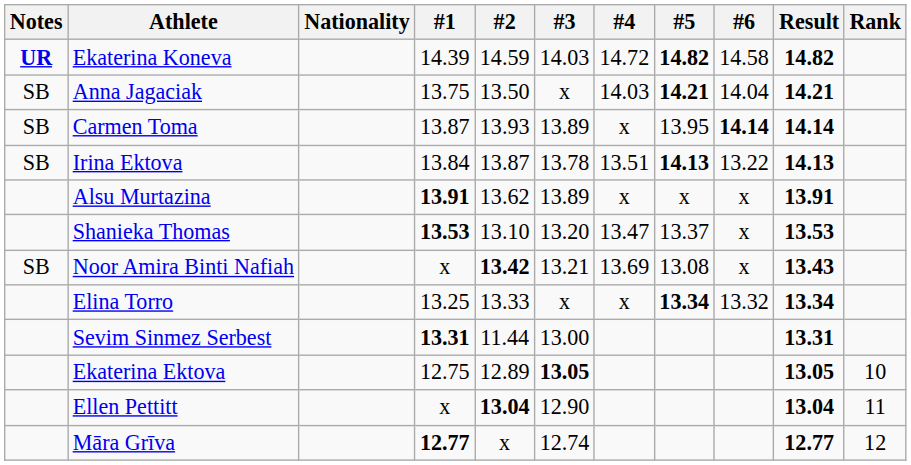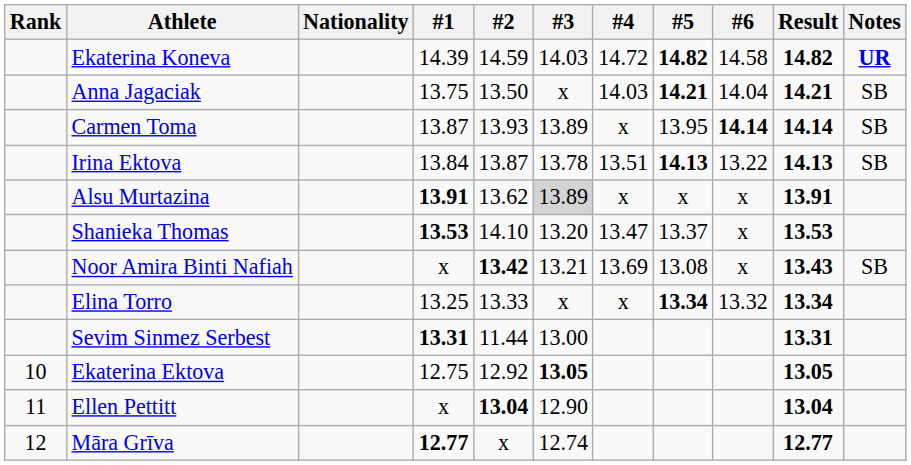columns swapped: Rank <-> Notes
Alsu Murtazina | #3: no background -> lightgrey background
Shanieka Thomas | #2: 13.10 -> 14.10
Ekaterina Ektova | #2: 12.89 -> 12.92
